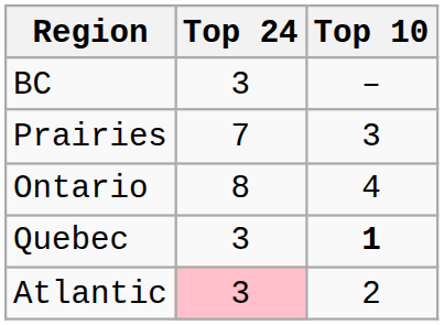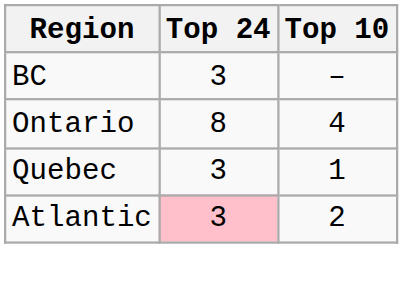- row: Prairies | 7 | 3
Quebec | Top 10: bold -> normal
